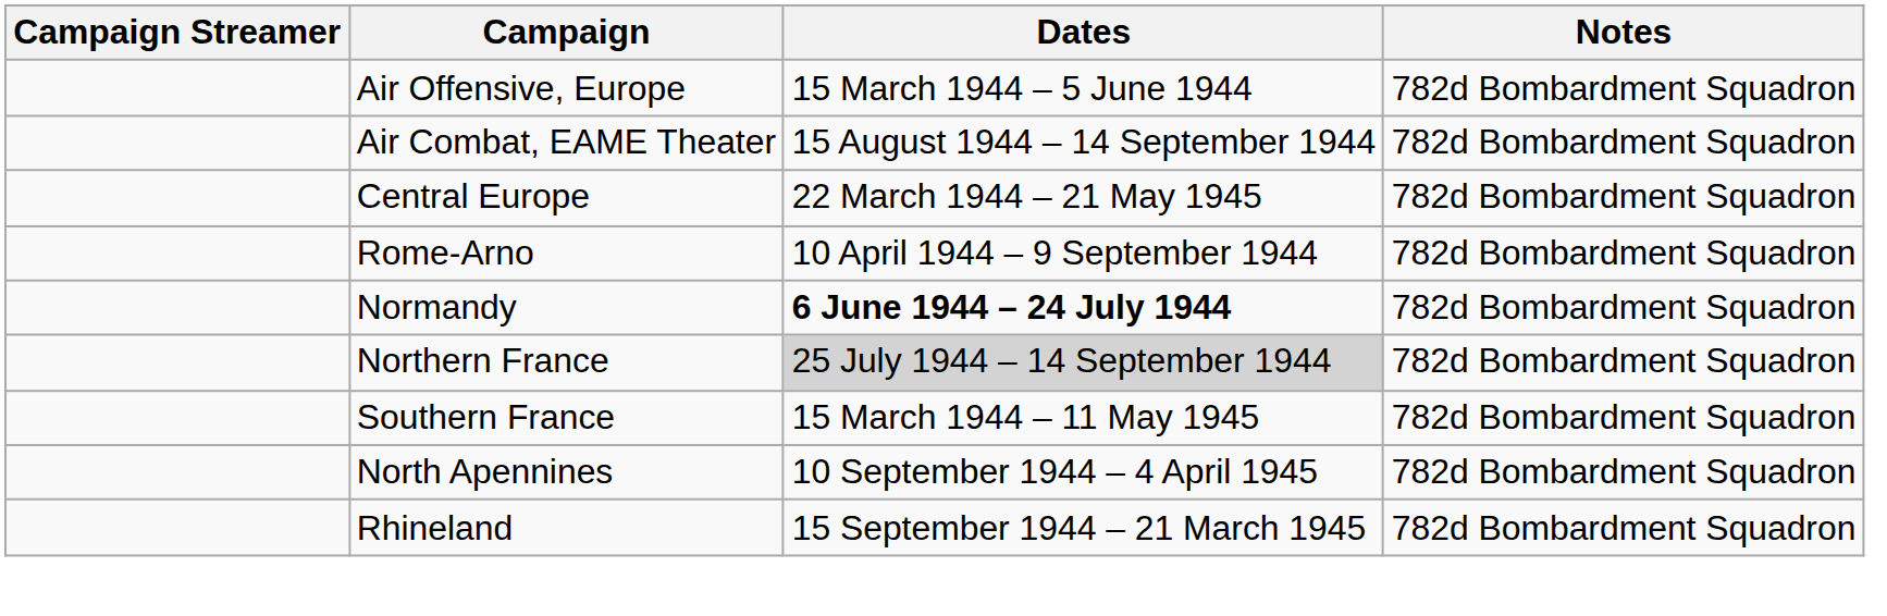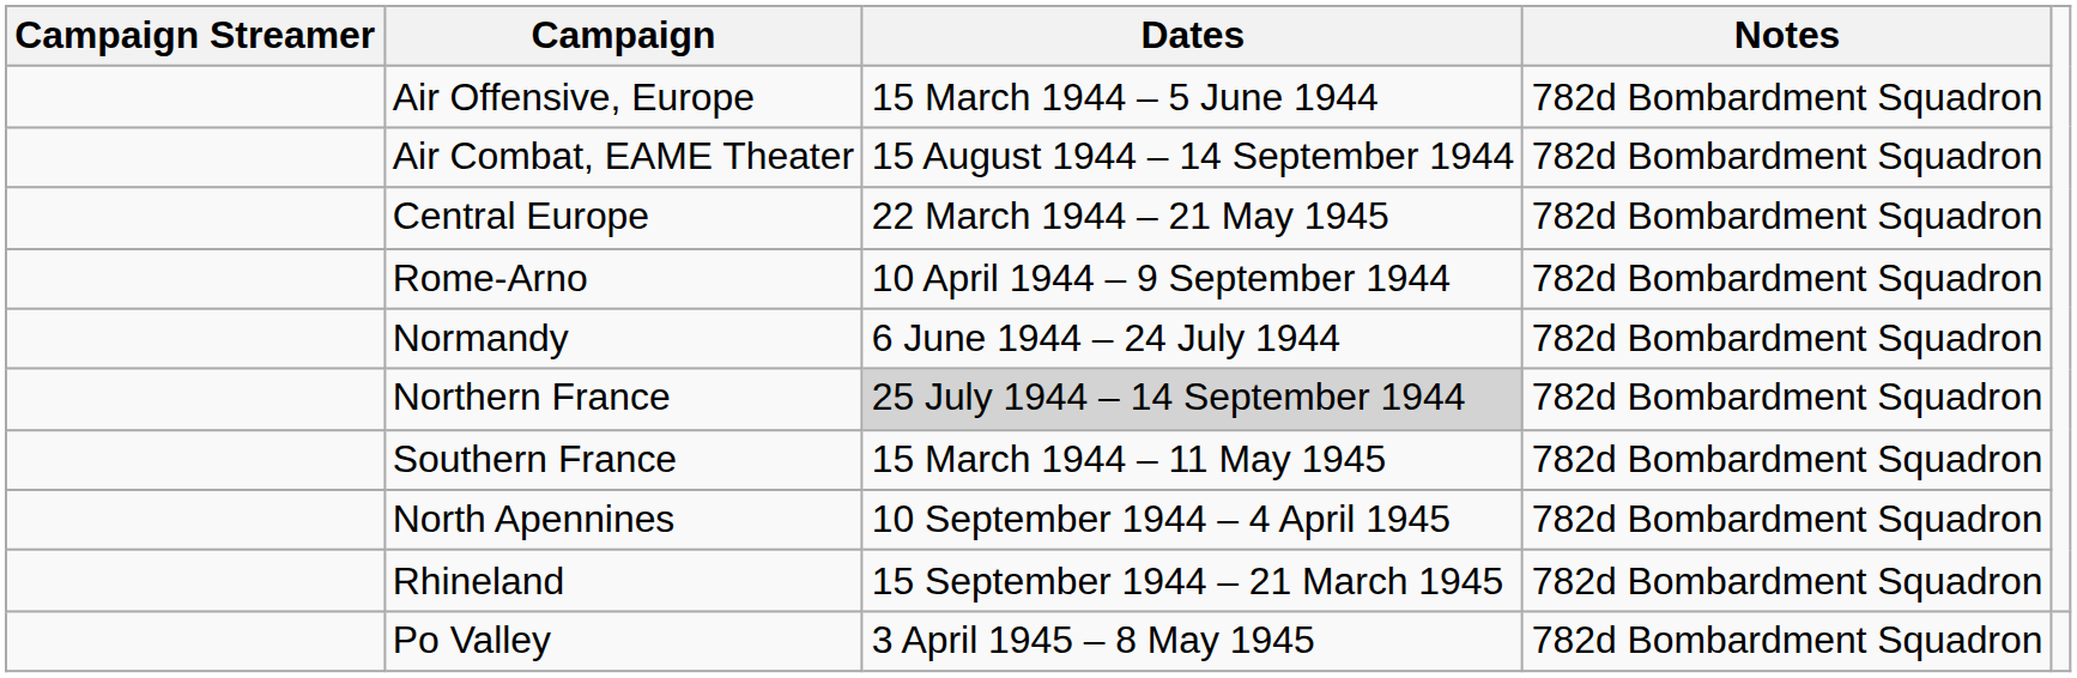Normandy | Dates: bold -> normal
+ row: Po Valley | 3 April 1945 – 8 May 1945 | 782d Bombardment Squadron
